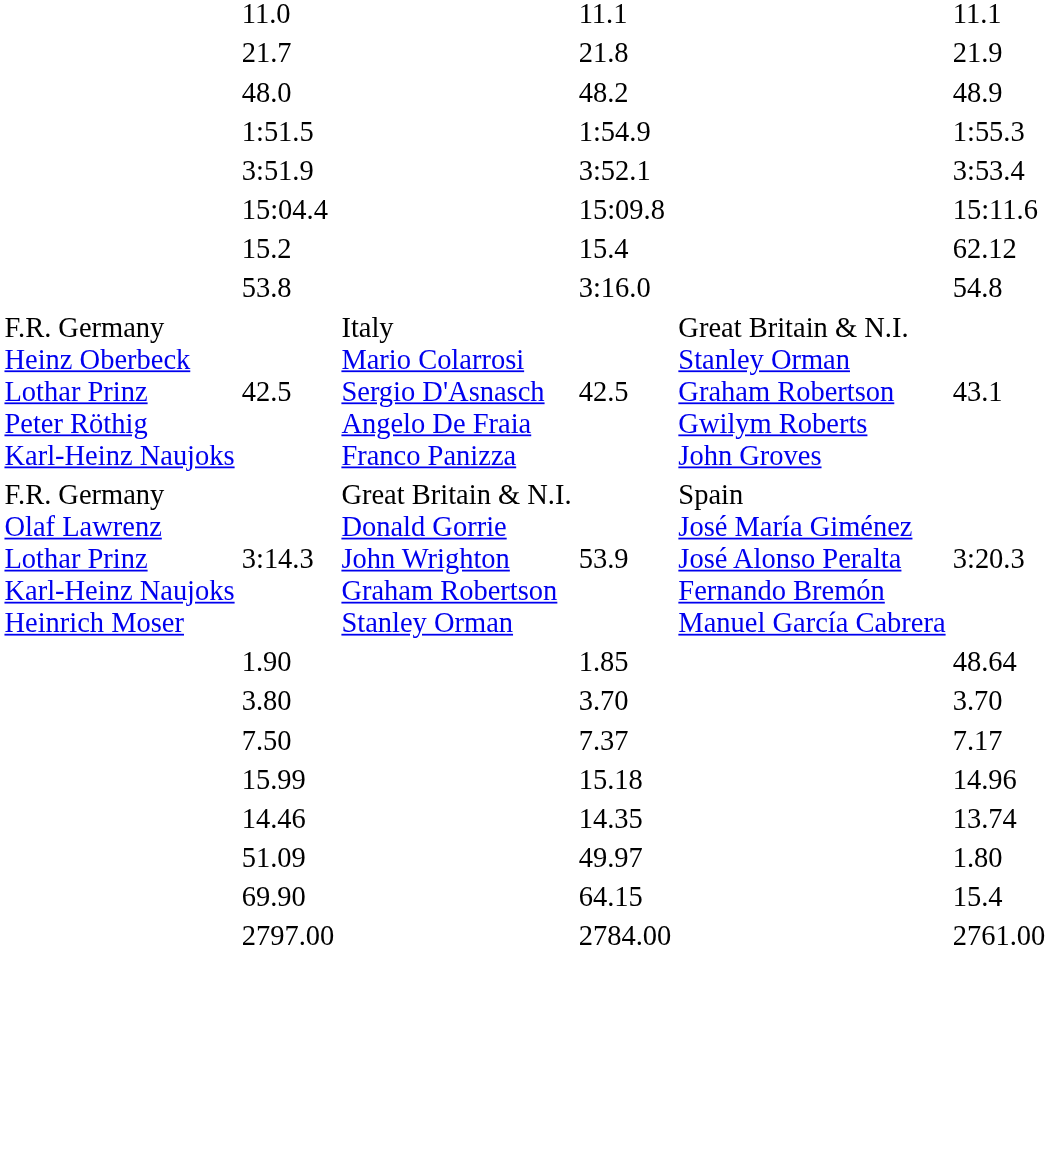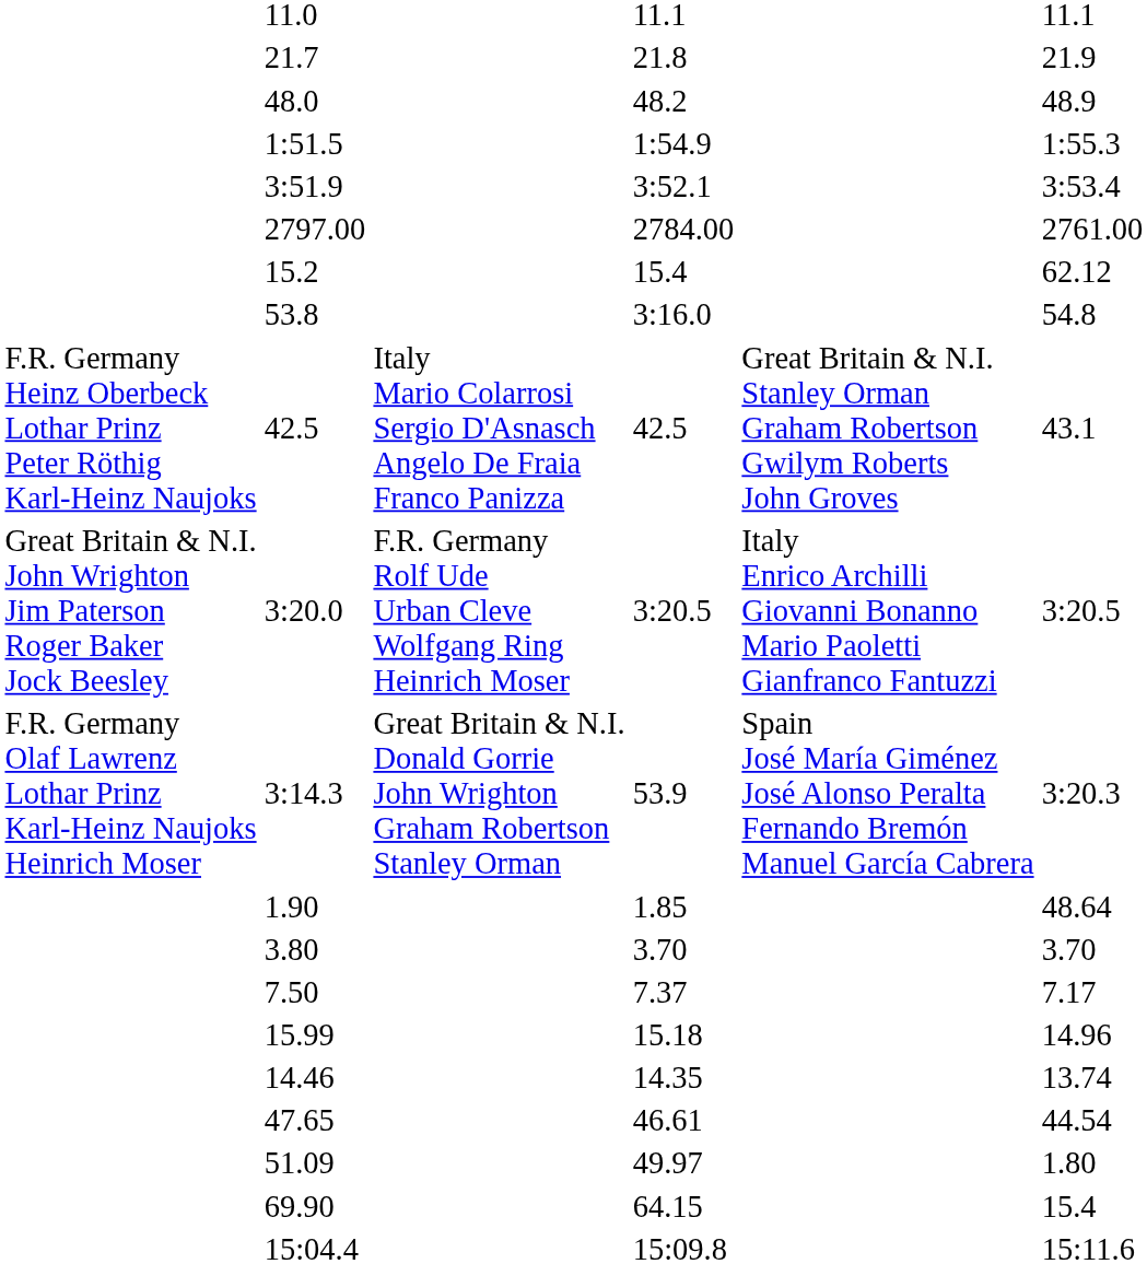rows swapped: 15:04.4 <-> 2797.00
+ row: Great Britain & N.I. John Wrighton Jim Paterson Roger Baker Jock Beesley | 3:20.0 | F.R. Germany Rolf Ude Urban Cleve Wolfgang Ring Heinrich Moser | 3:20.5 | Italy Enrico Archilli Giovanni Bonanno Mario Paoletti Gianfranco Fantuzzi | 3:20.5
+ row: 47.65 | 46.61 | 44.54
